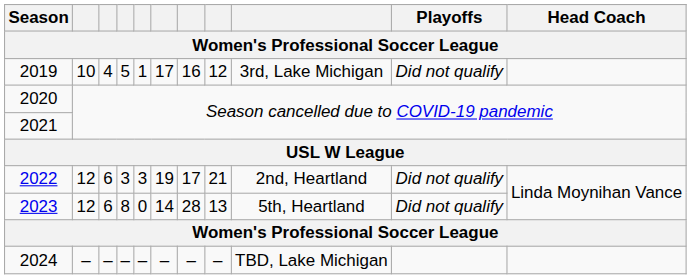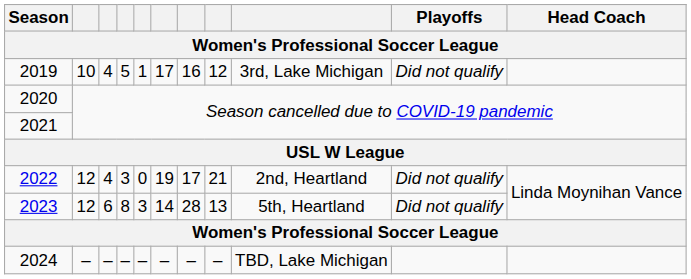2022 | column 3: 6 -> 4
2022 | column 5: 3 -> 0
2023 | column 5: 0 -> 3
